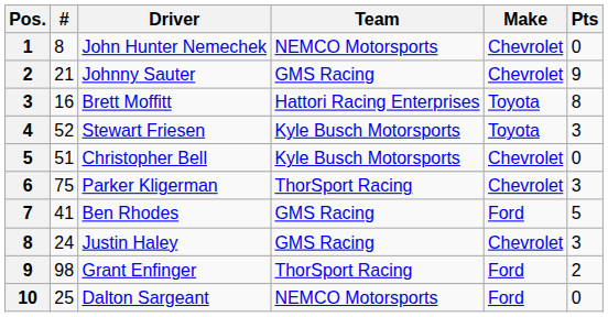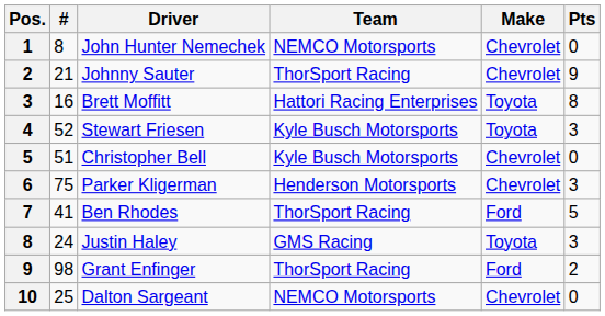Johnny Sauter | Team: GMS Racing -> ThorSport Racing
Parker Kligerman | Team: ThorSport Racing -> Henderson Motorsports
Ben Rhodes | Team: GMS Racing -> ThorSport Racing
Justin Haley | Make: Chevrolet -> Toyota
Dalton Sargeant | Make: Ford -> Chevrolet
